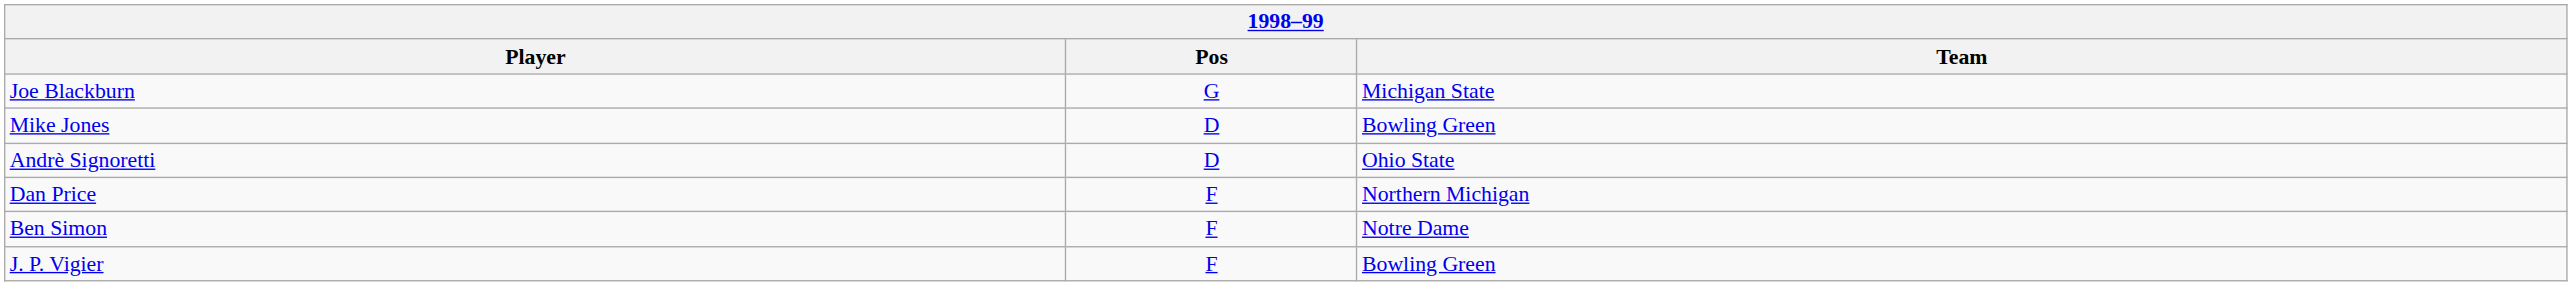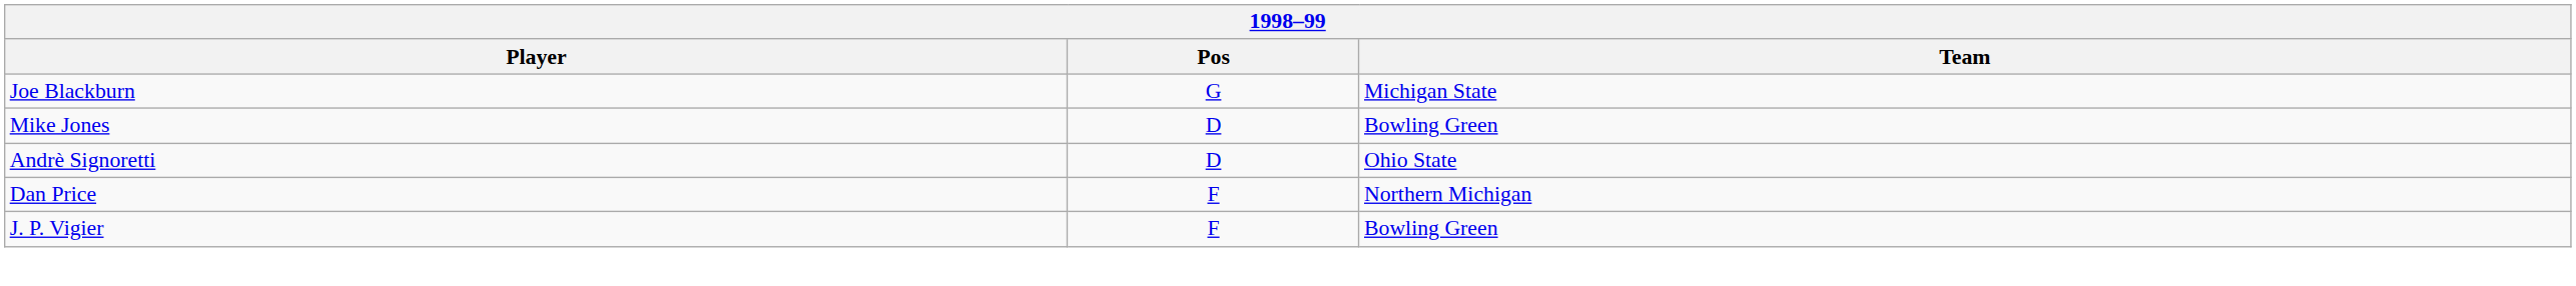- row: Ben Simon | F | Notre Dame
